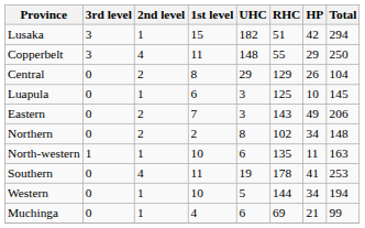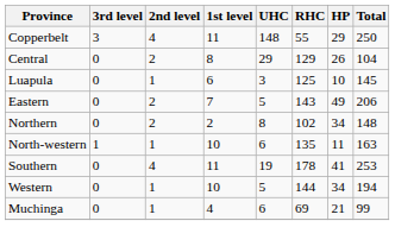- row: Lusaka | 3 | 1 | 15 | 182 | 51 | 42 | 294
Eastern | UHC: 3 -> 5
